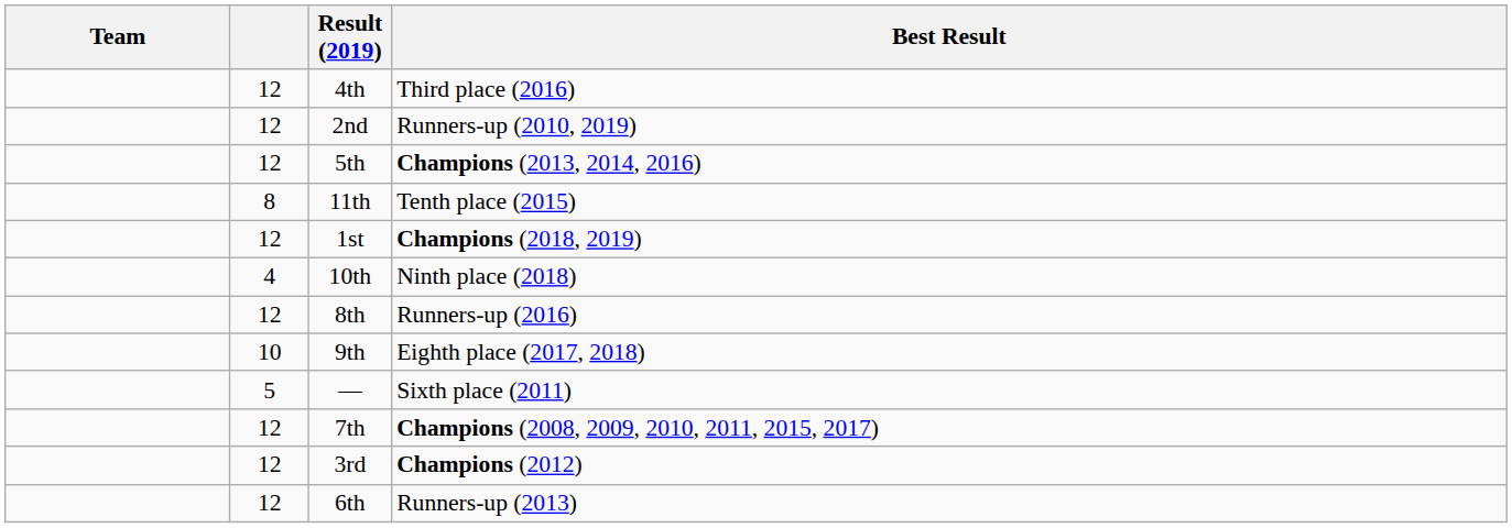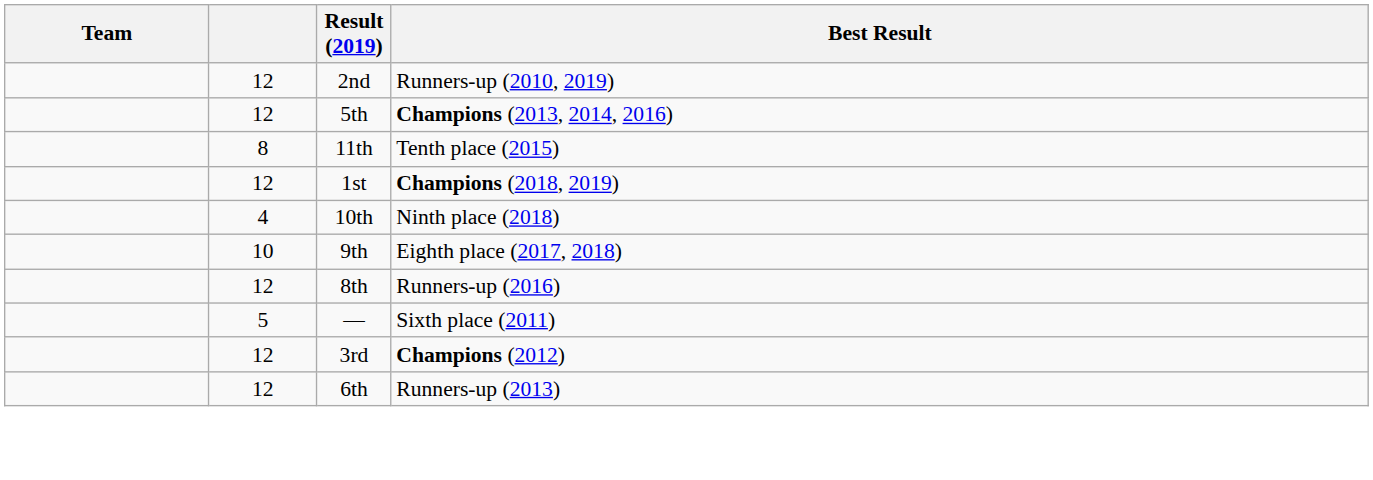- row: 12 | 4th | Third place (2016)
rows swapped: 8th <-> 9th
- row: 12 | 7th | Champions (2008, 2009, 2010, 2011, 2015, 2017)
